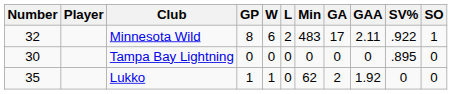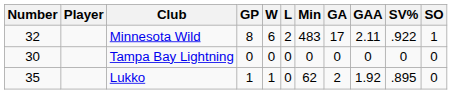Tampa Bay Lightning | SV%: .895 -> 0
Lukko | SV%: 0 -> .895
